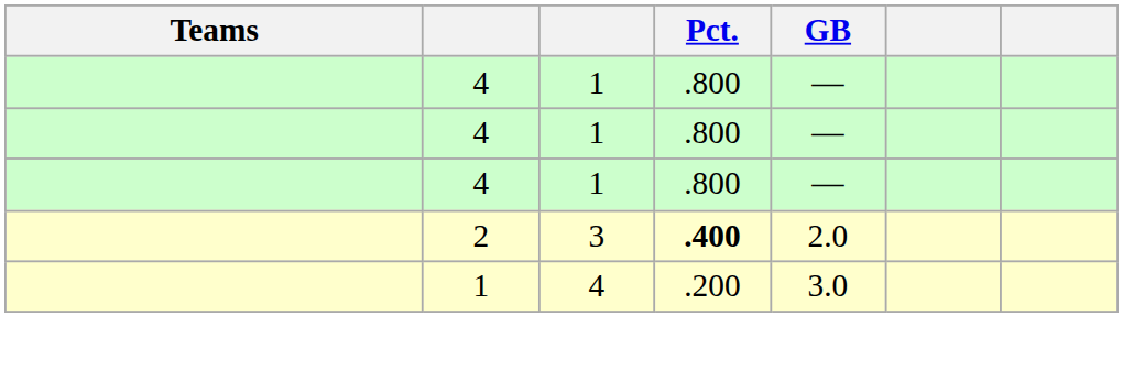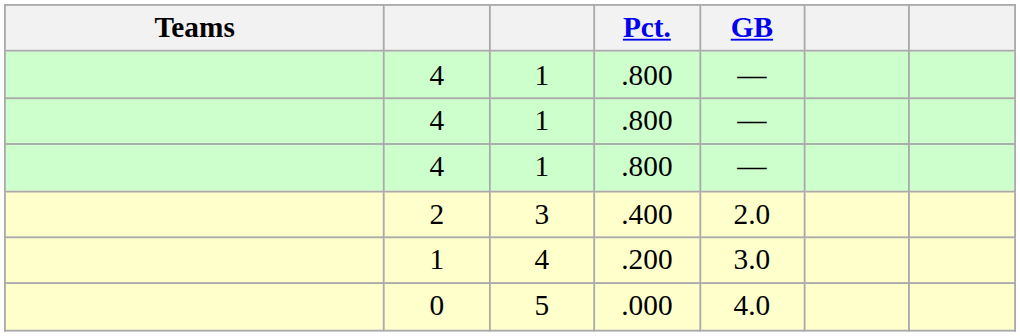2 | Pct.: bold -> normal
+ row: 0 | 5 | .000 | 4.0
